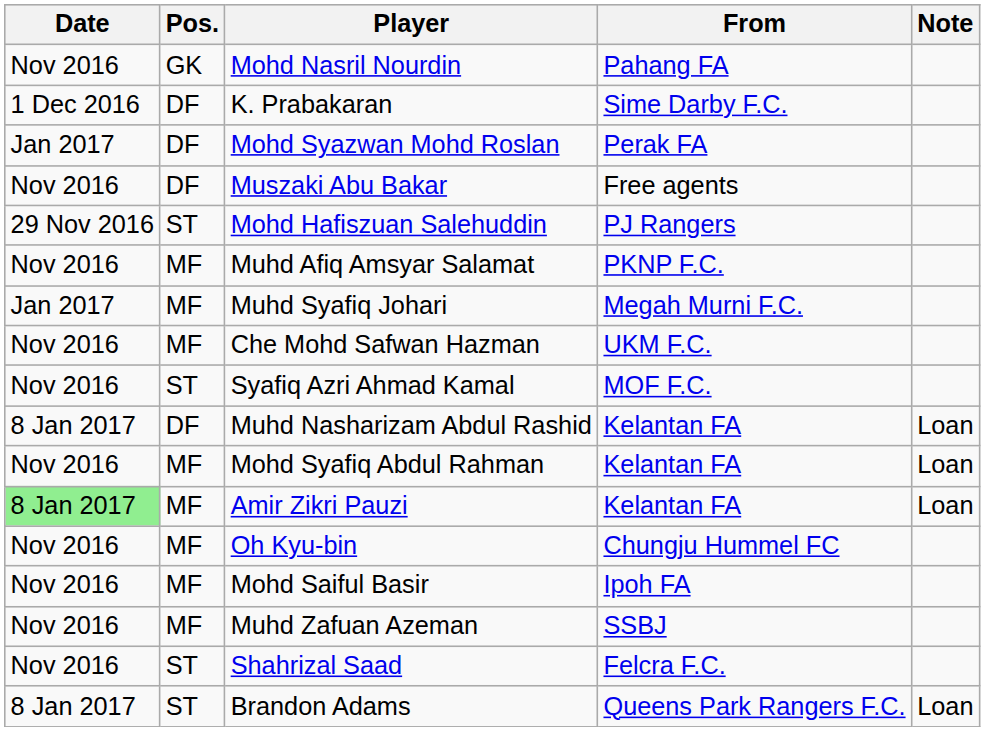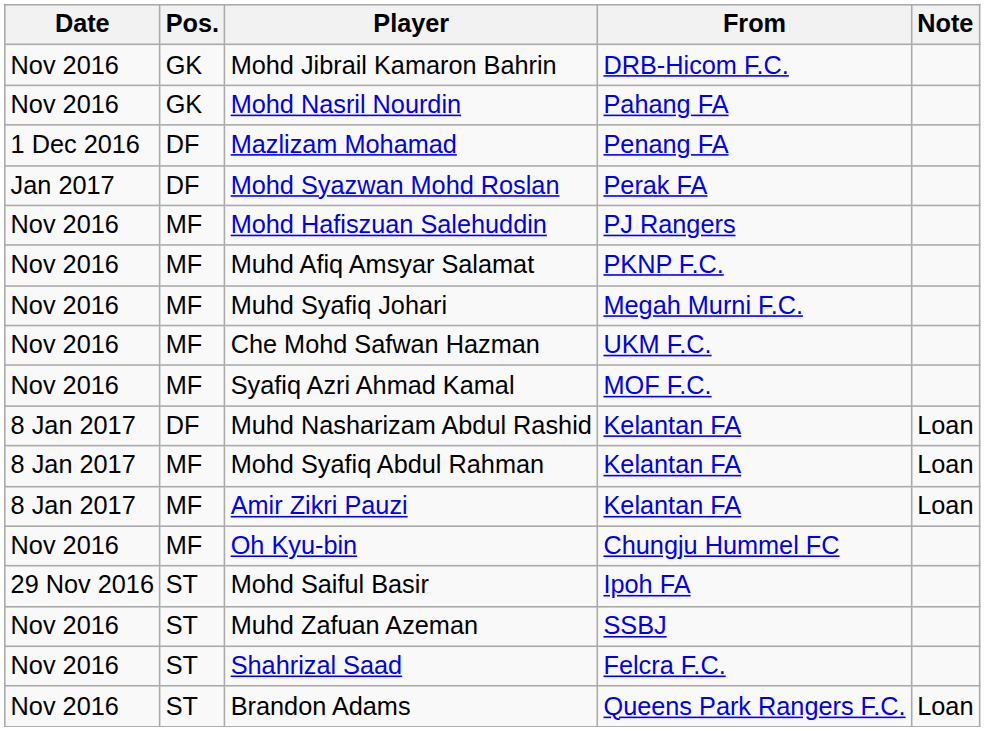+ row: Nov 2016 | GK | Mohd Jibrail Kamaron Bahrin | DRB-Hicom F.C.
+ row: 1 Dec 2016 | DF | Mazlizam Mohamad | Penang FA
- row: 1 Dec 2016 | DF | K. Prabakaran | Sime Darby F.C.
- row: Nov 2016 | DF | Muszaki Abu Bakar | Free agents
Mohd Hafiszuan Salehuddin | Date: 29 Nov 2016 -> Nov 2016
Mohd Hafiszuan Salehuddin | Pos.: ST -> MF
Muhd Syafiq Johari | Date: Jan 2017 -> Nov 2016
Syafiq Azri Ahmad Kamal | Pos.: ST -> MF
Mohd Syafiq Abdul Rahman | Date: Nov 2016 -> 8 Jan 2017
Amir Zikri Pauzi | Date: lightgreen background -> no background
Mohd Saiful Basir | Date: Nov 2016 -> 29 Nov 2016
Mohd Saiful Basir | Pos.: MF -> ST
Muhd Zafuan Azeman | Pos.: MF -> ST
Brandon Adams | Date: 8 Jan 2017 -> Nov 2016
